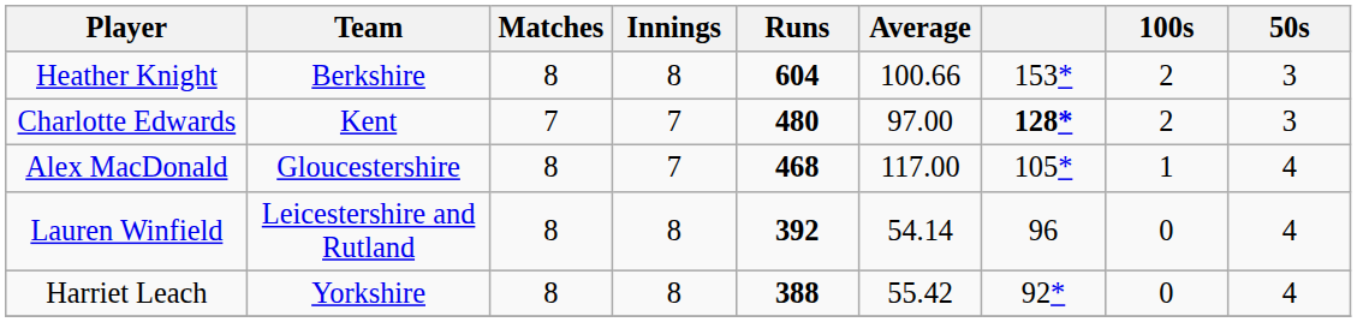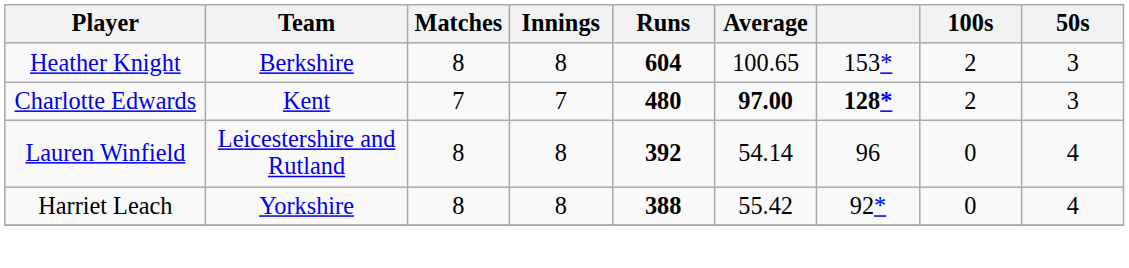Heather Knight | Average: 100.66 -> 100.65
Charlotte Edwards | Average: normal -> bold
- row: Alex MacDonald | Gloucestershire | 8 | 7 | 468 | 117.00 | 105* | 1 | 4
